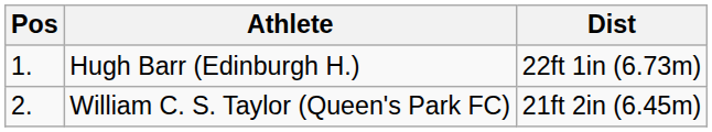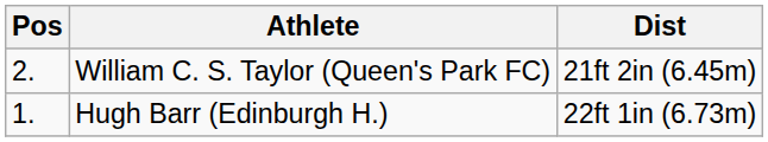rows swapped: Hugh Barr (Edinburgh H.) <-> William C. S. Taylor (Queen's Park FC)
